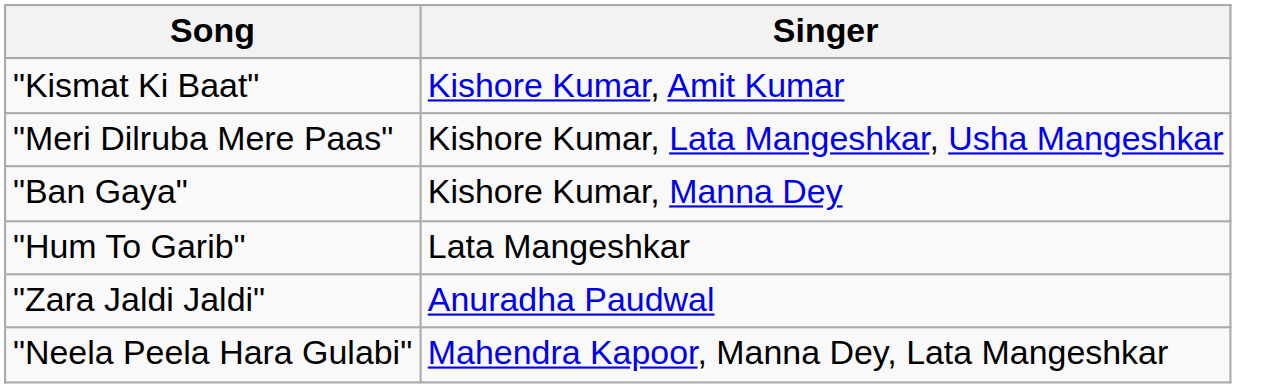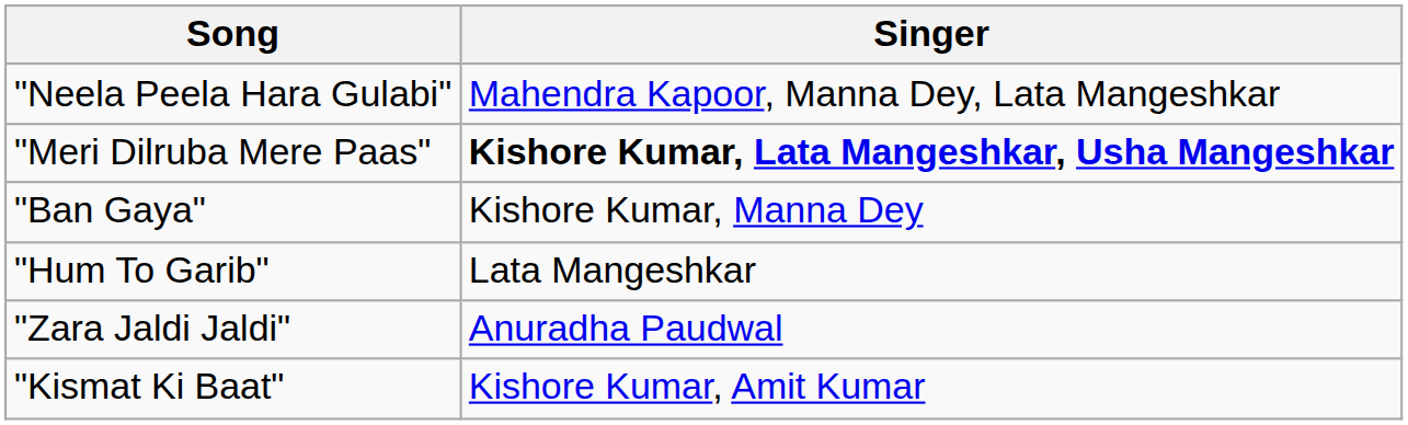rows swapped: "Kismat Ki Baat" <-> "Neela Peela Hara Gulabi"
"Meri Dilruba Mere Paas" | Singer: normal -> bold
